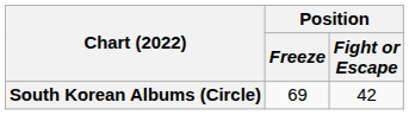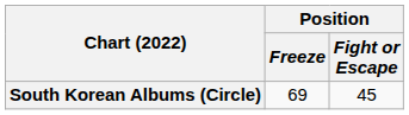South Korean Albums (Circle) | Position / Fight or Escape: 42 -> 45
